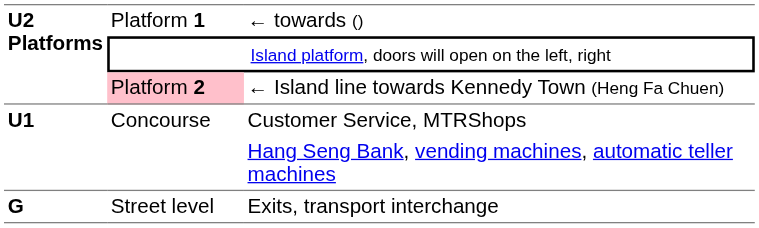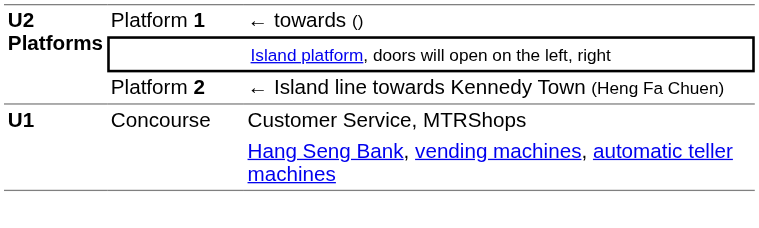← Island line towards Kennedy Town (Heng Fa Chuen) | column 2: pink background -> no background
- row: G | Street level | Exits, transport interchange
